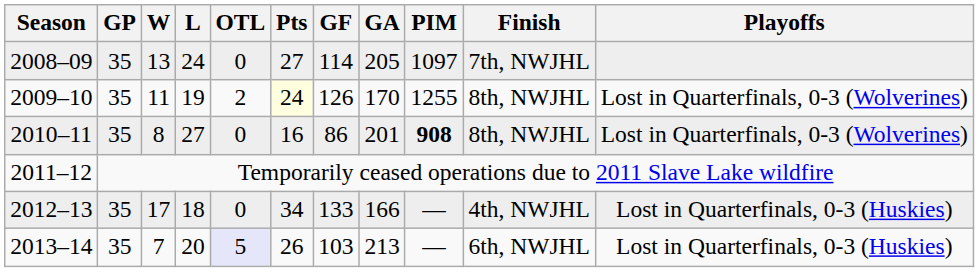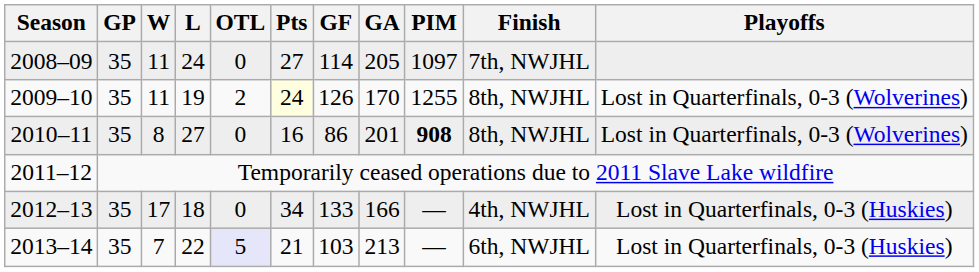2008–09 | W: 13 -> 11
2013–14 | L: 20 -> 22
2013–14 | Pts: 26 -> 21
